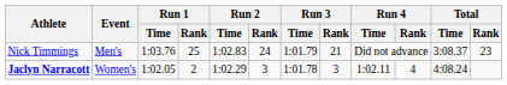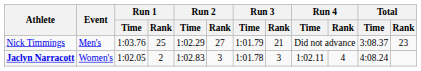Nick Timmings | Run 2 / Time: 1:02.83 -> 1:02.29
Nick Timmings | Run 2 / Rank: 24 -> 27
Jaclyn Narracott | Run 2 / Time: 1:02.29 -> 1:02.83
